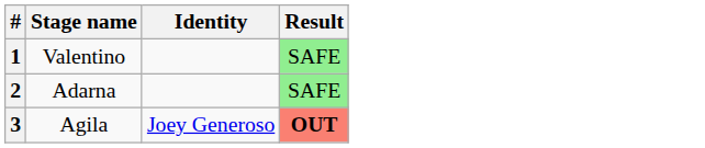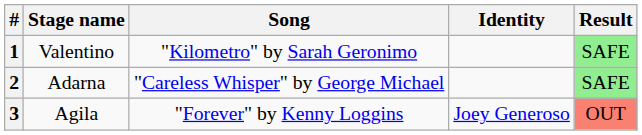+ column: Song | "Kilometro" by Sarah Geronimo | "Careless Whisper" by George Michael | "Forever" by Kenny Loggins
3 | Result: bold -> normal
